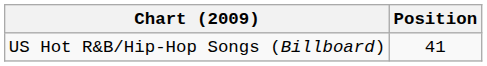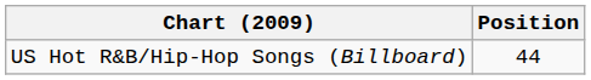US Hot R&B/Hip-Hop Songs (Billboard) | Position: 41 -> 44
